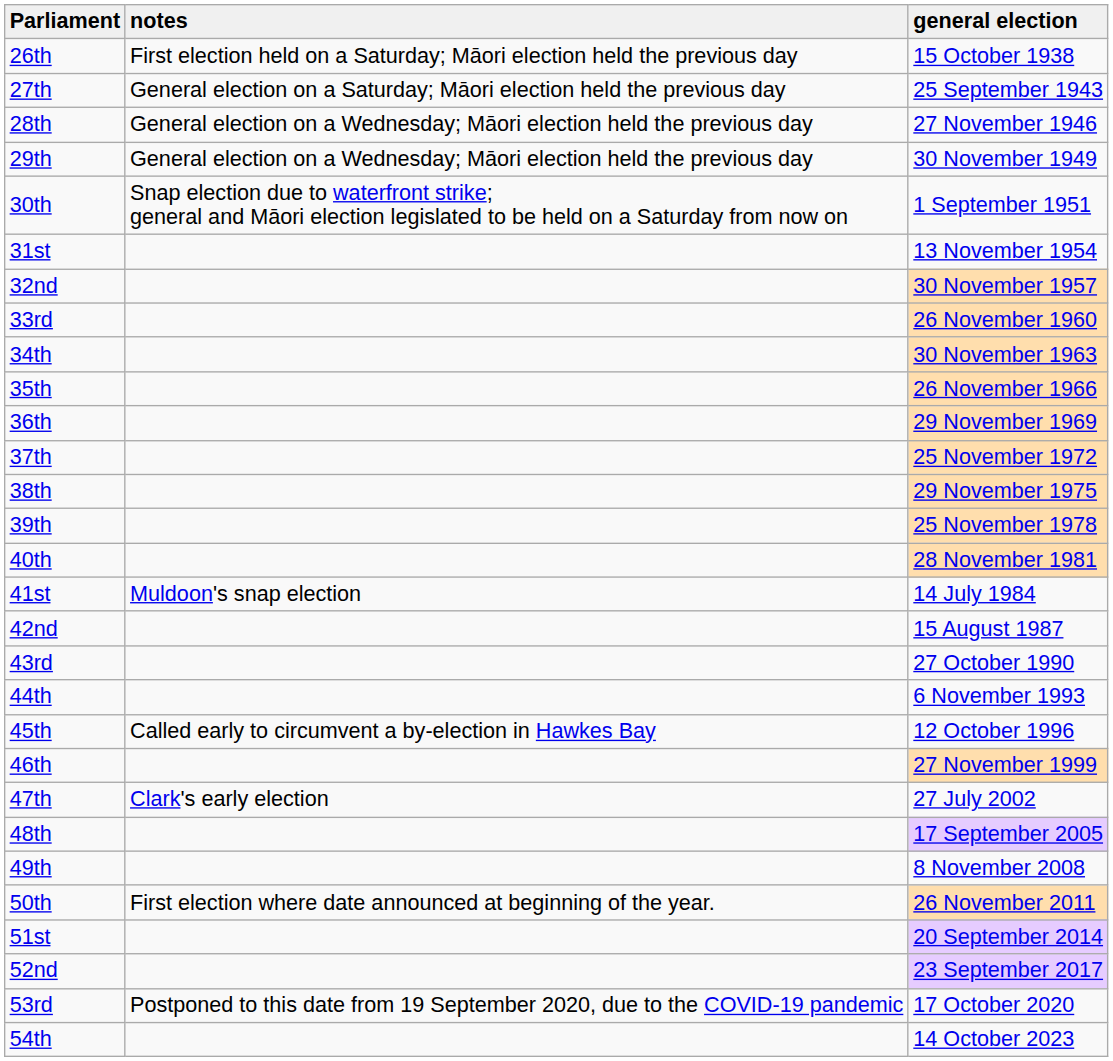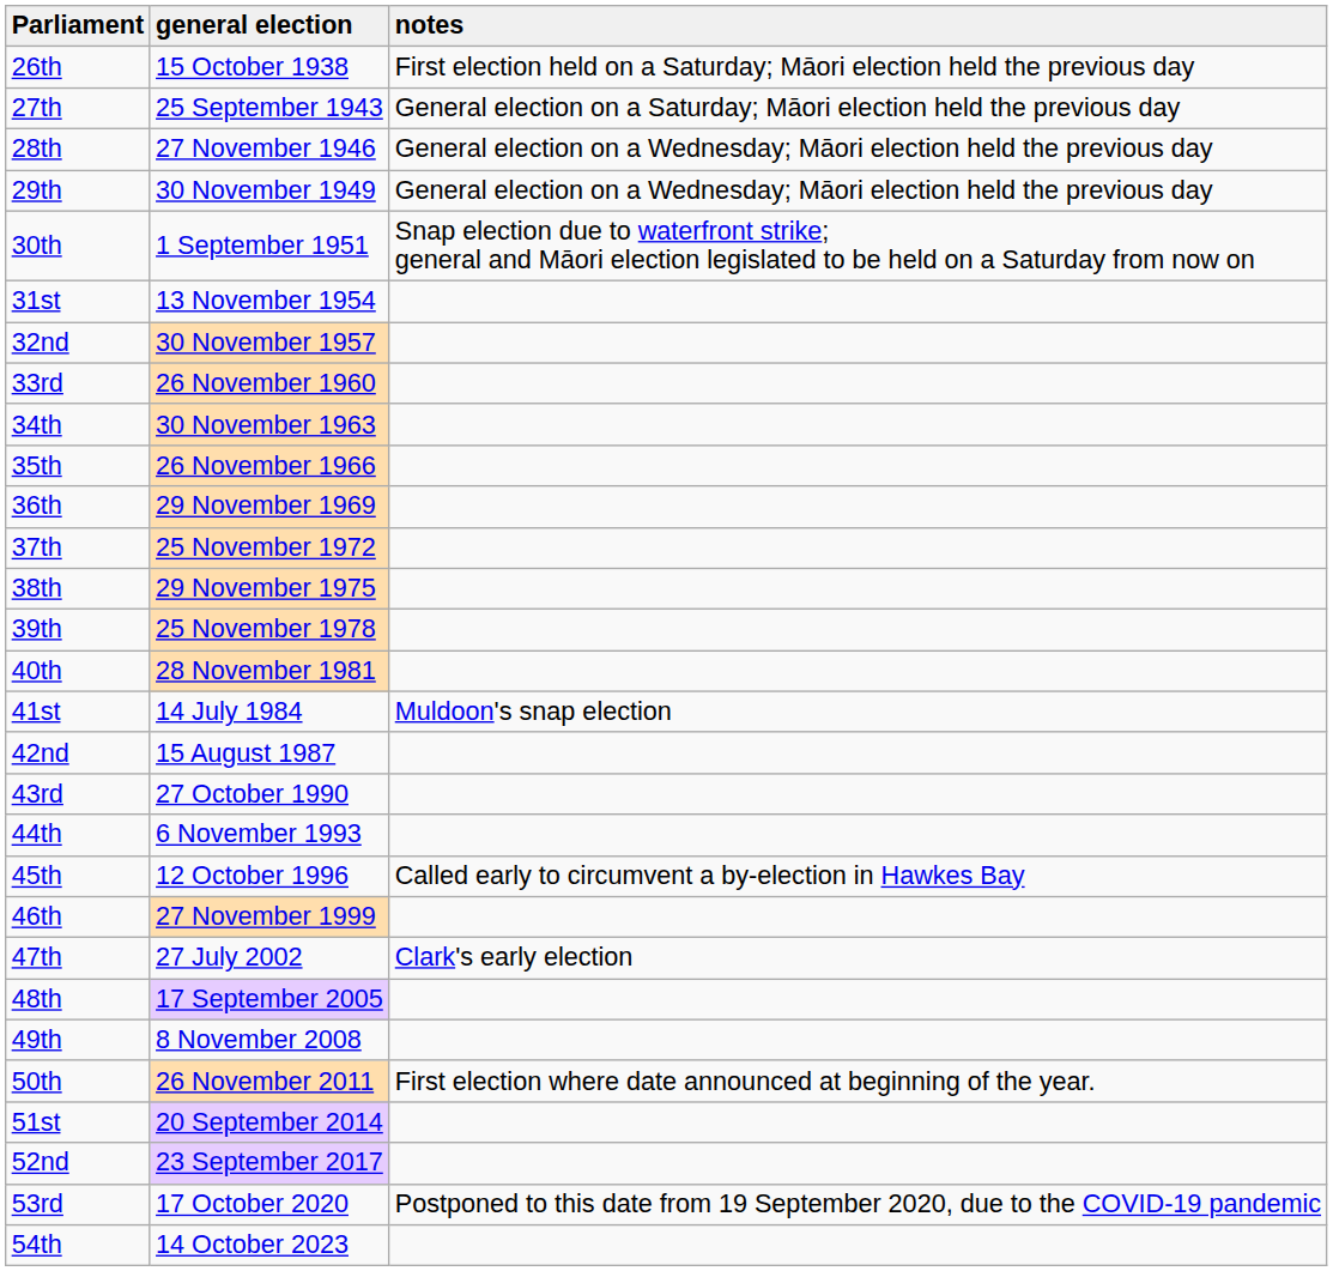columns swapped: general election <-> notes
